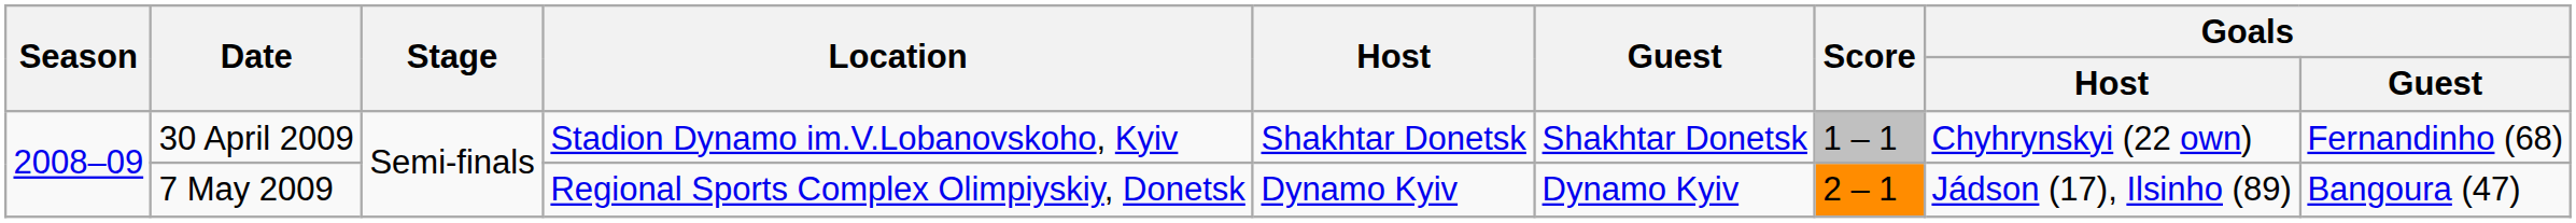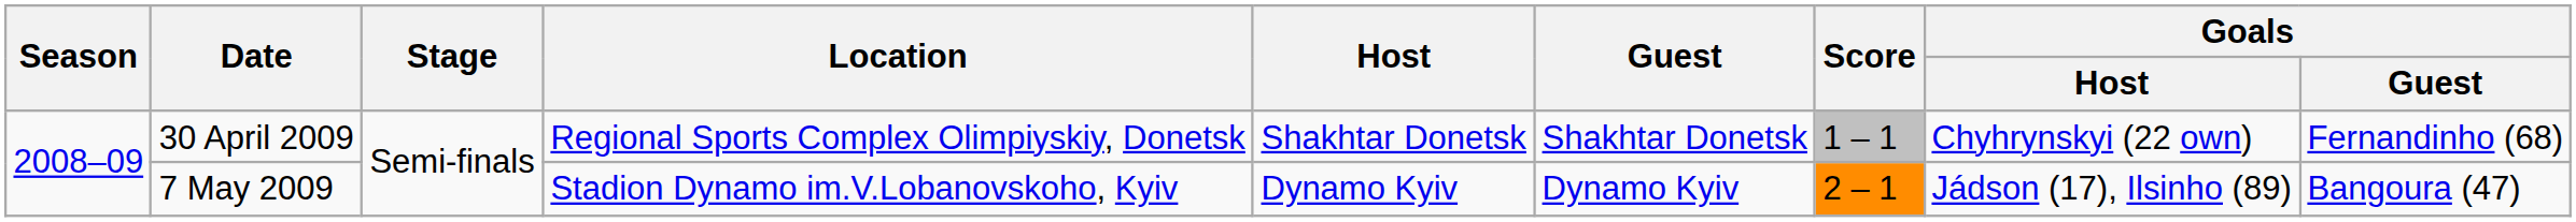30 April 2009 | Location: Stadion Dynamo im.V.Lobanovskoho, Kyiv -> Regional Sports Complex Olimpiyskiy, Donetsk
7 May 2009 | Location: Regional Sports Complex Olimpiyskiy, Donetsk -> Stadion Dynamo im.V.Lobanovskoho, Kyiv
